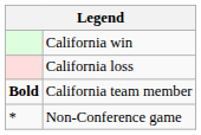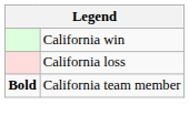- row: * | Non-Conference game
